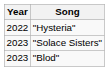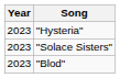"Hysteria" | Year: 2022 -> 2023
